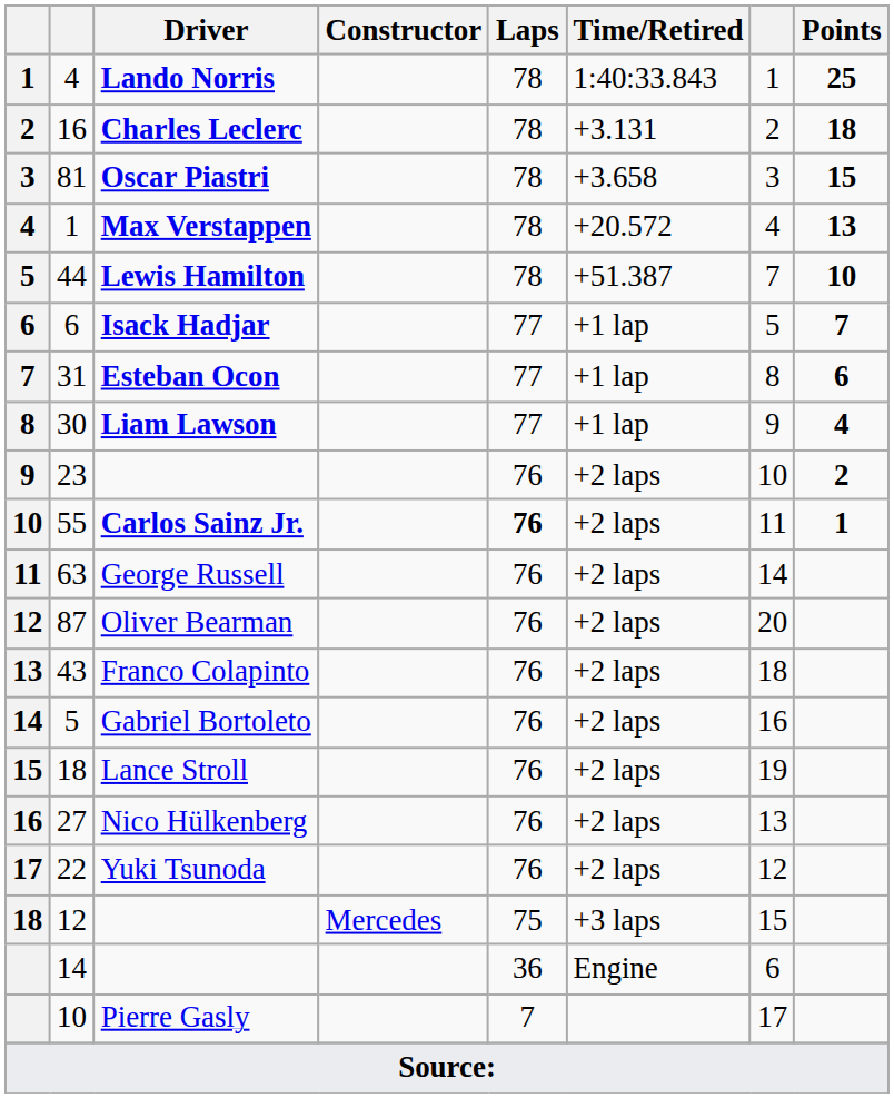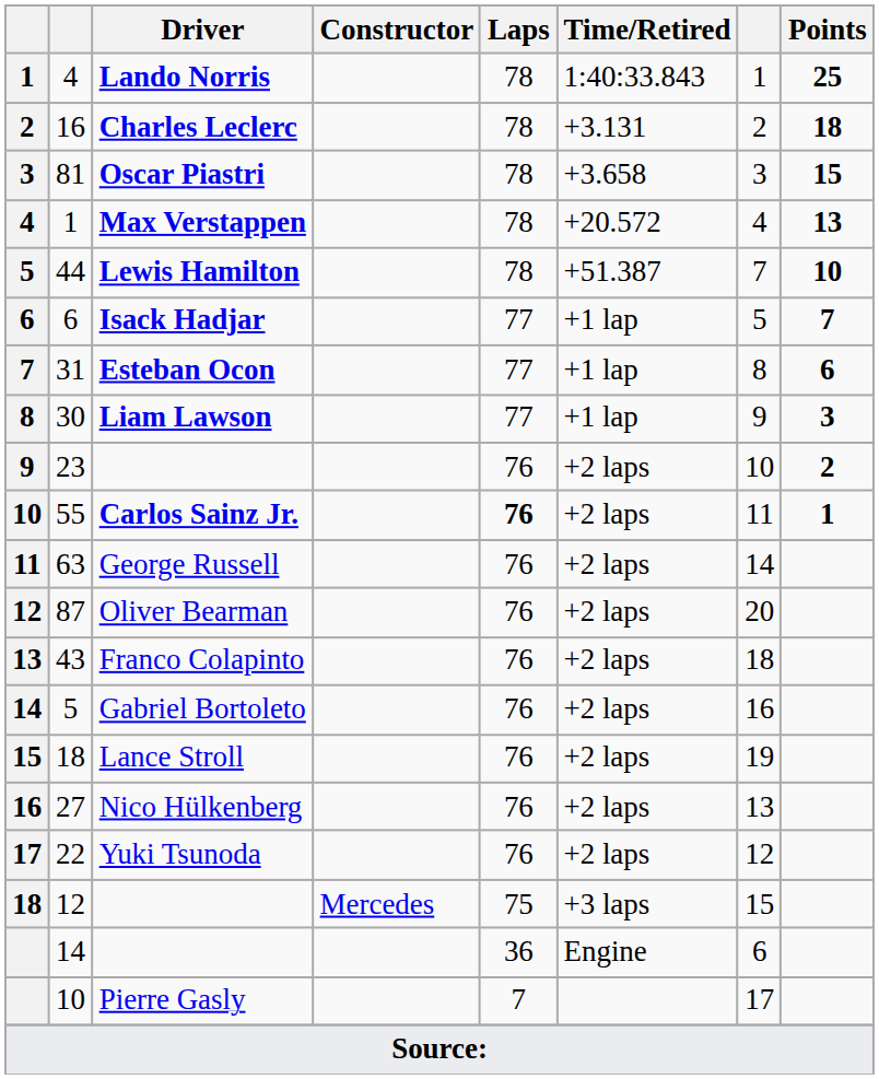Liam Lawson | Points: 4 -> 3
